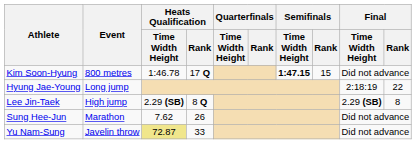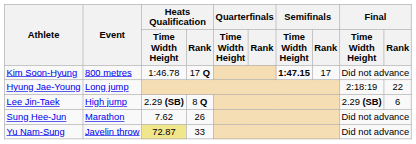Kim Soon-Hyung | Semifinals / Rank: 15 -> 17
Lee Jin-Taek | Final / Rank: 8 -> 6
